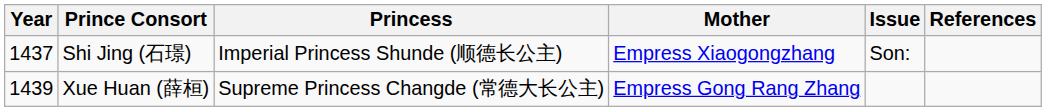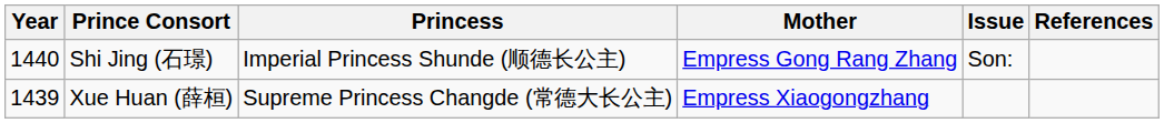Shi Jing (石璟) | Year: 1437 -> 1440
Shi Jing (石璟) | Mother: Empress Xiaogongzhang -> Empress Gong Rang Zhang
Xue Huan (薛桓) | Mother: Empress Gong Rang Zhang -> Empress Xiaogongzhang
